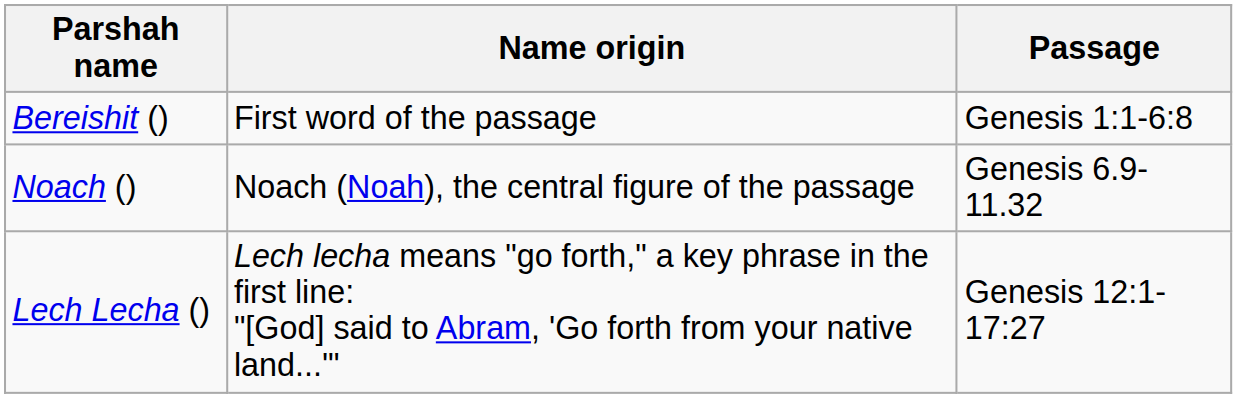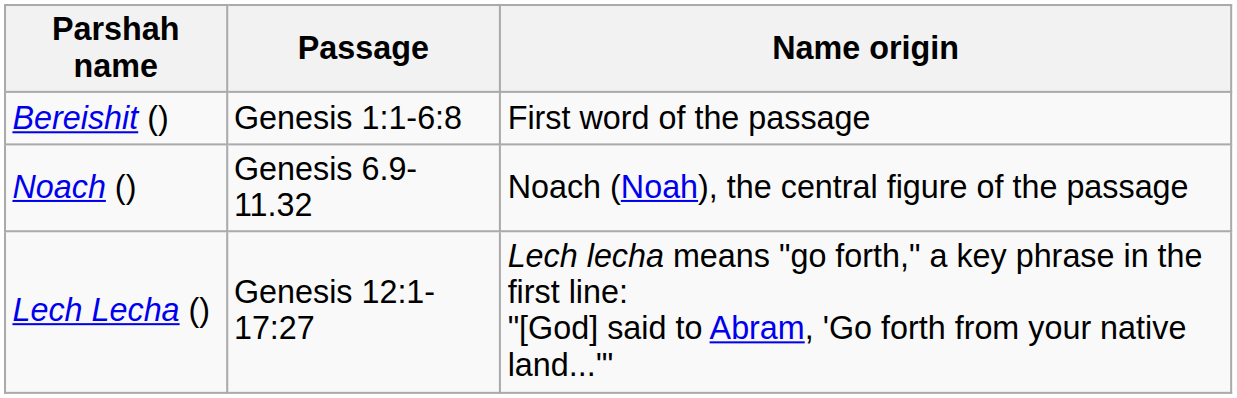columns swapped: Passage <-> Name origin
